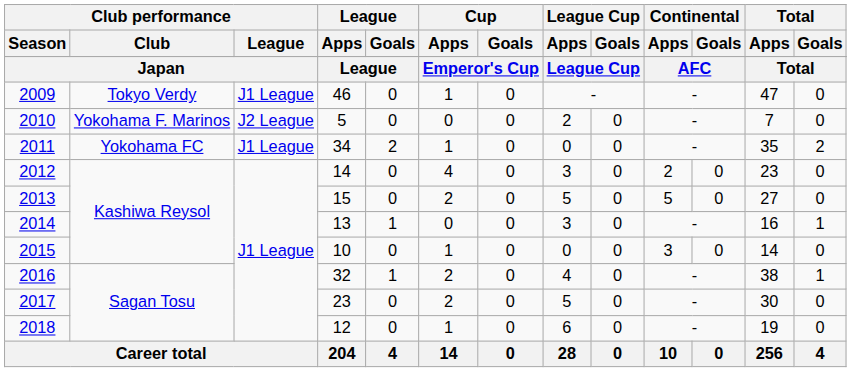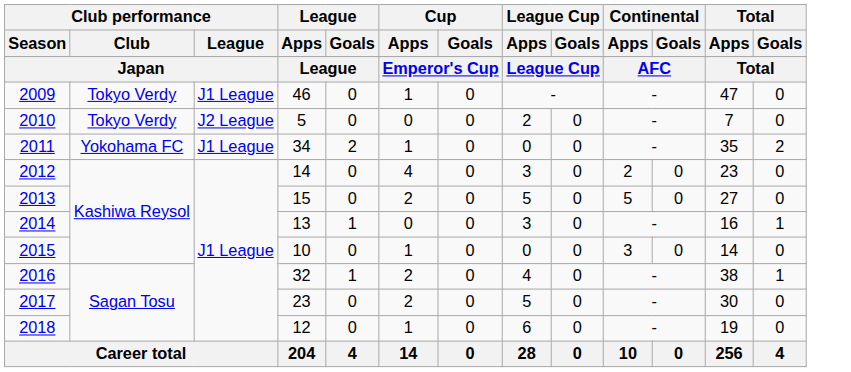2010 | Club performance / Club: Yokohama F. Marinos -> Tokyo Verdy
